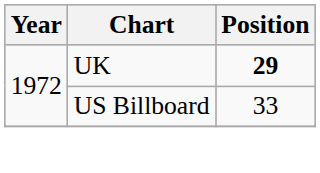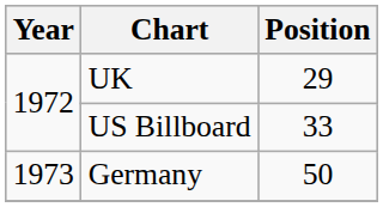UK | Position: bold -> normal
+ row: 1973 | Germany | 50
